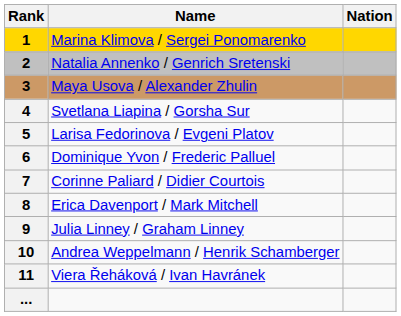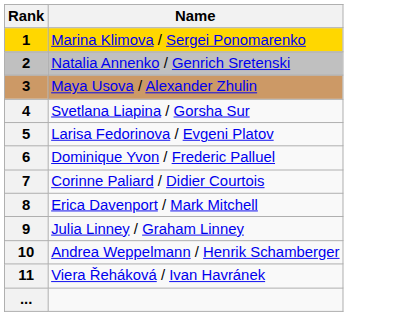- column: Nation
